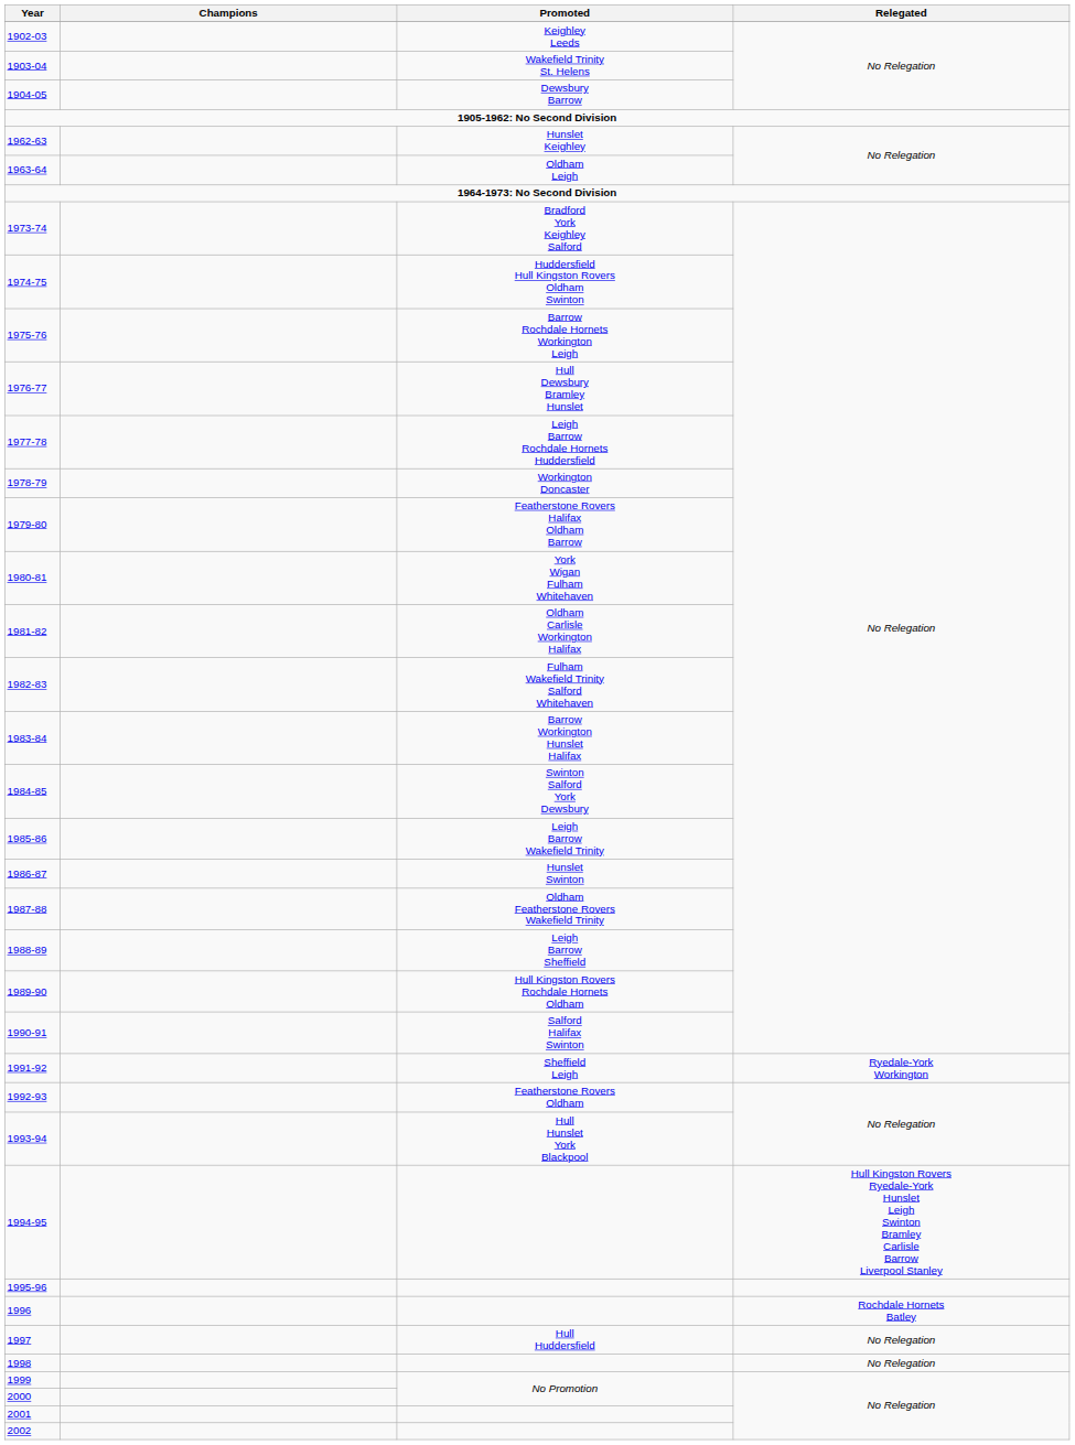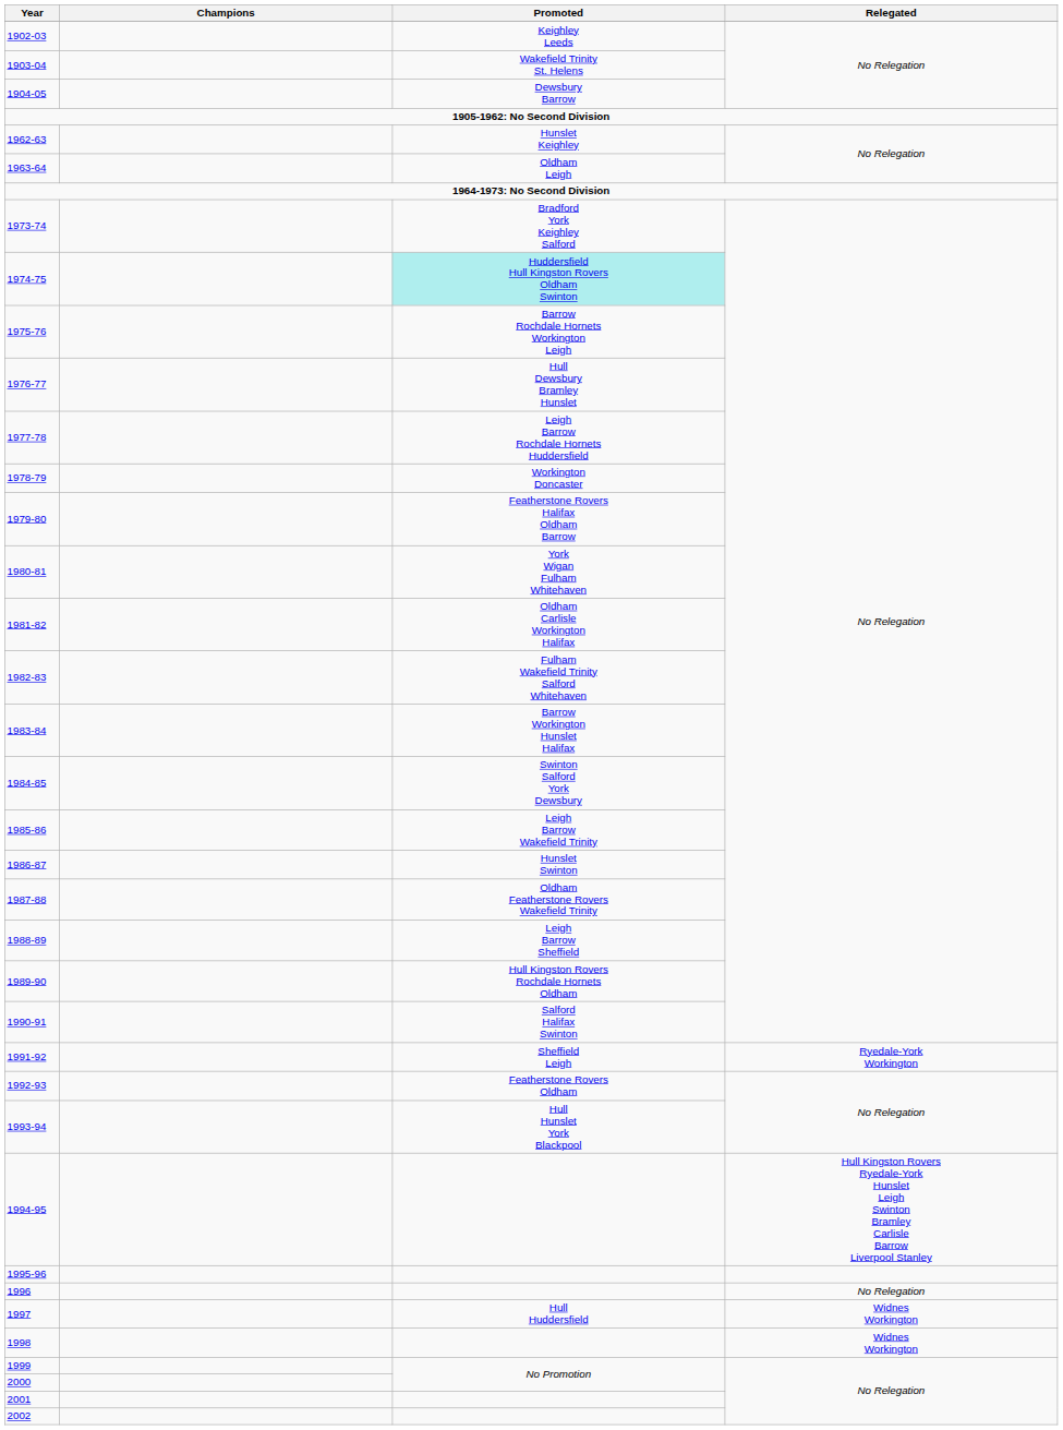1974-75 | Promoted: no background -> paleturquoise background
1996 | Relegated: Rochdale Hornets Batley -> No Relegation
1997 | Relegated: No Relegation -> Widnes Workington
1998 | Relegated: No Relegation -> Widnes Workington
